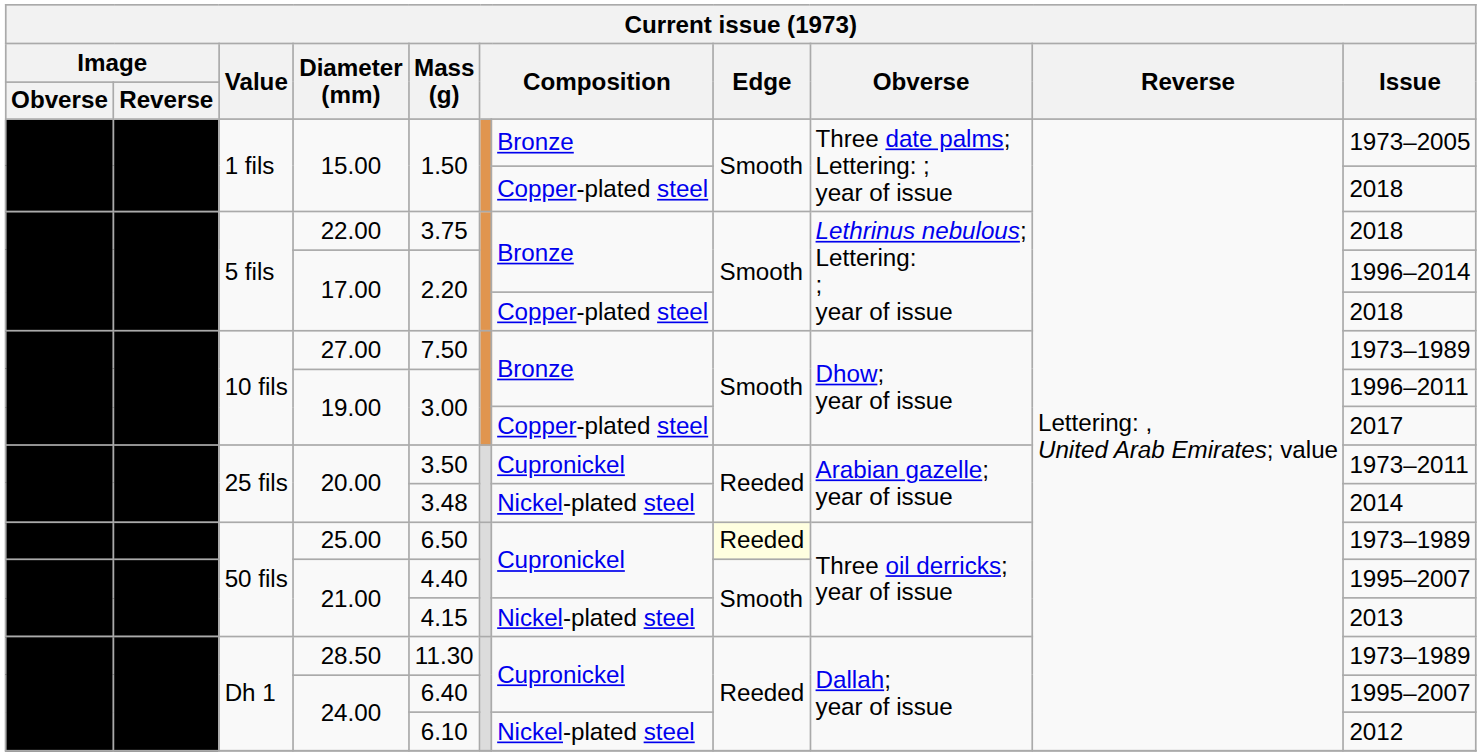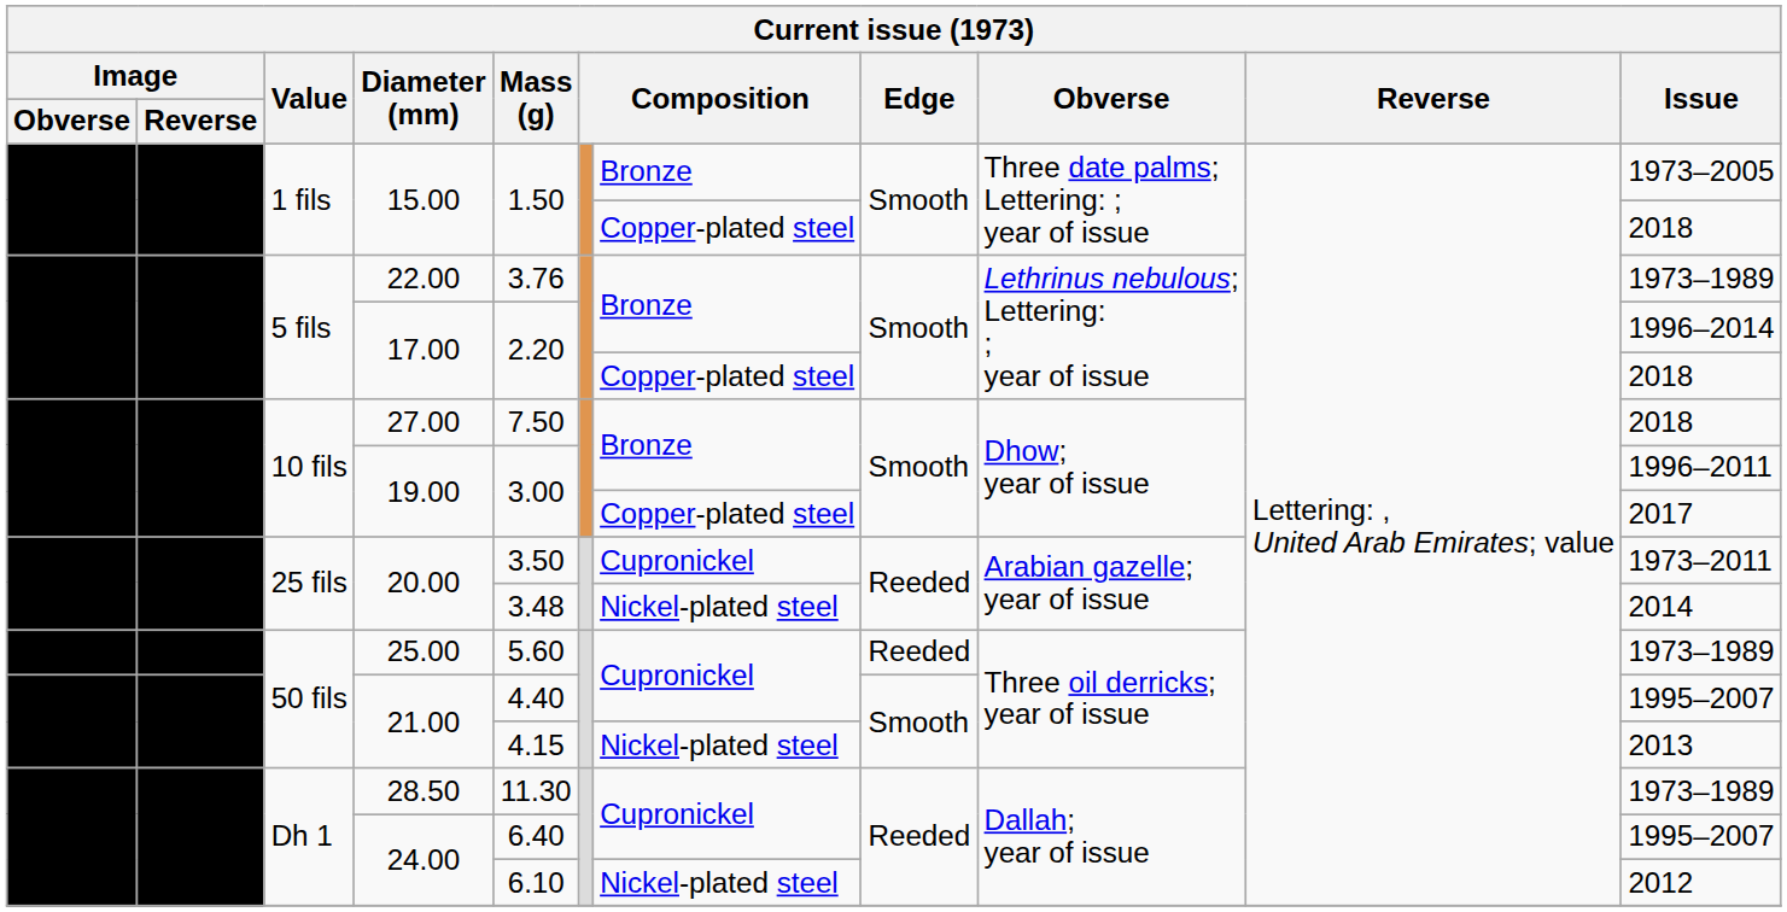22.00 | Mass (g): 3.75 -> 3.76
22.00 | Issue: 2018 -> 1973–1989
27.00 | Issue: 1973–1989 -> 2018
25.00 | Mass (g): 6.50 -> 5.60
25.00 | Edge: lightyellow background -> no background
